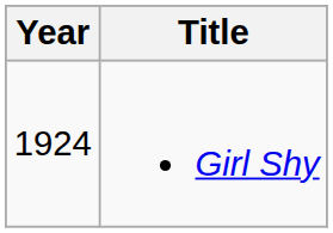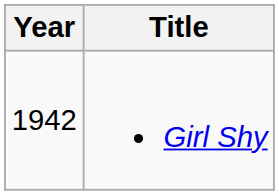Girl Shy | Year: 1924 -> 1942
